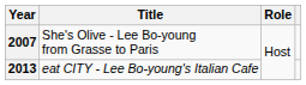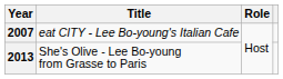2007 | Title: She's Olive - Lee Bo-young from Grasse to Paris -> eat CITY - Lee Bo-young's Italian Cafe
2013 | Title: eat CITY - Lee Bo-young's Italian Cafe -> She's Olive - Lee Bo-young from Grasse to Paris
